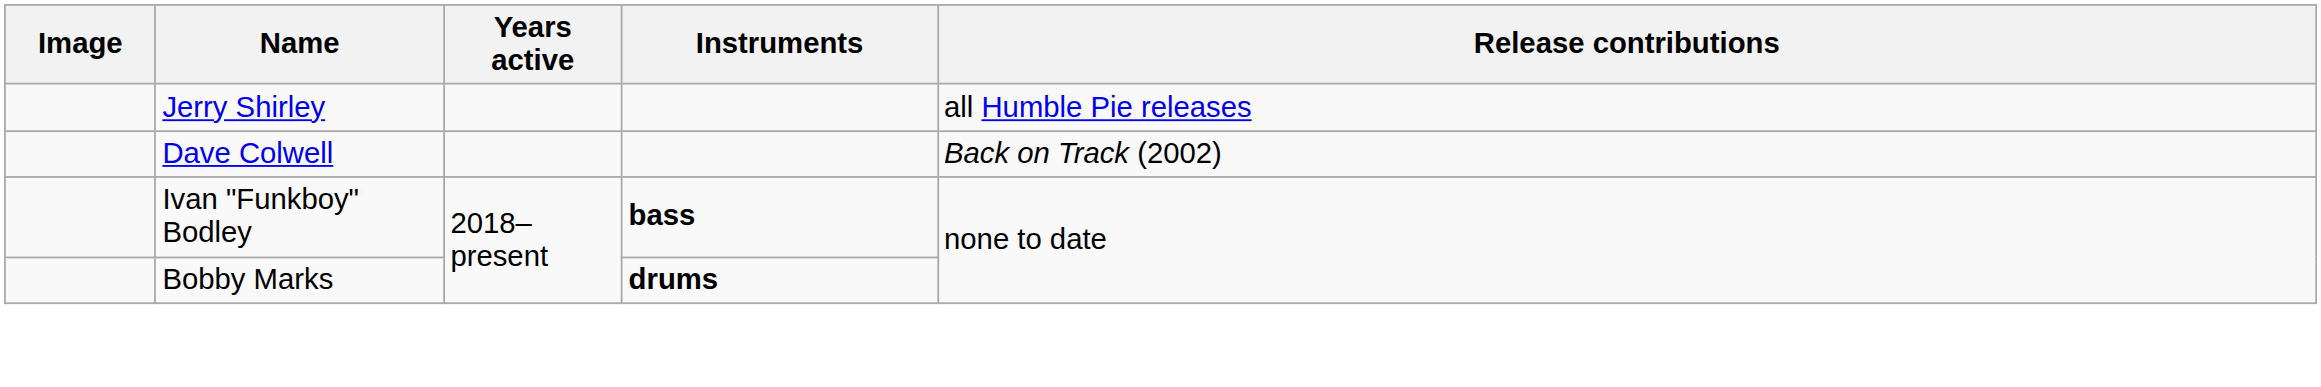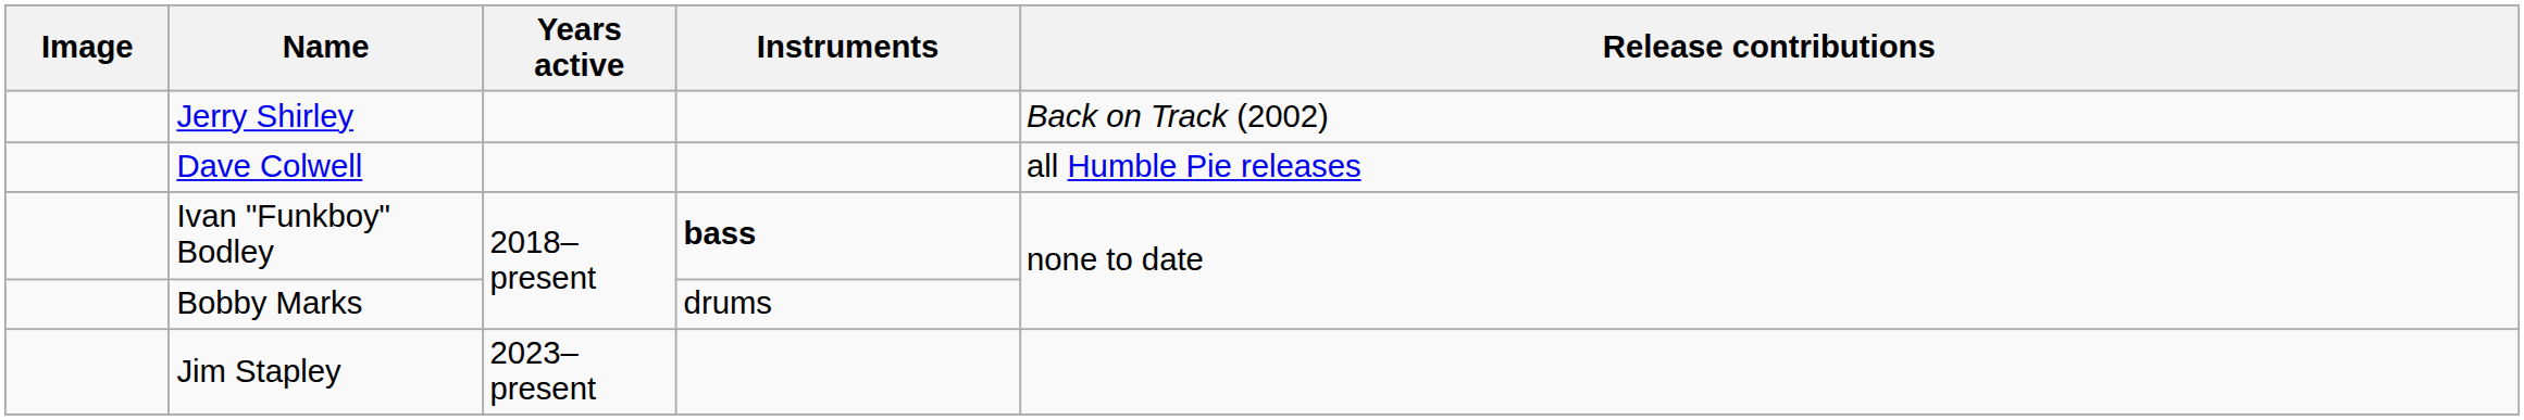Jerry Shirley | Release contributions: all Humble Pie releases -> Back on Track (2002)
Dave Colwell | Release contributions: Back on Track (2002) -> all Humble Pie releases
Bobby Marks | Instruments: bold -> normal
+ row: Jim Stapley | 2023–present
